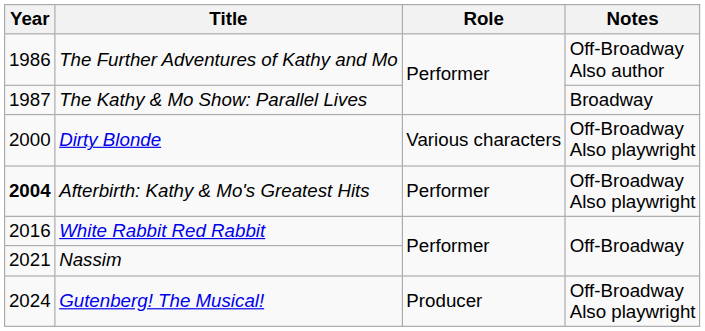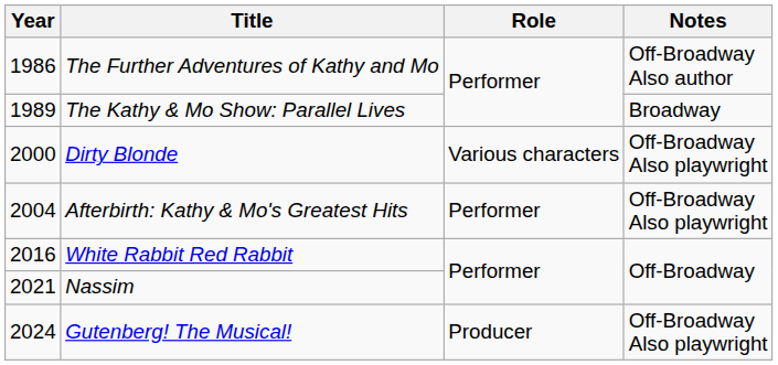The Kathy & Mo Show: Parallel Lives | Year: 1987 -> 1989
Afterbirth: Kathy & Mo's Greatest Hits | Year: bold -> normal
